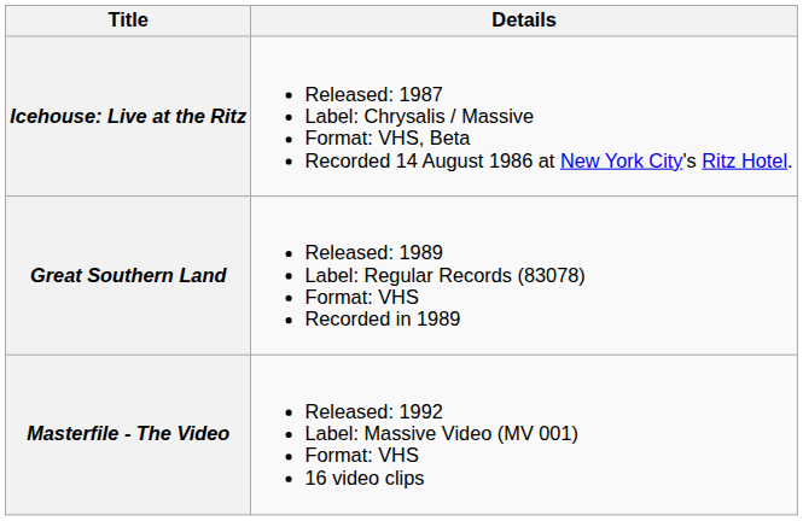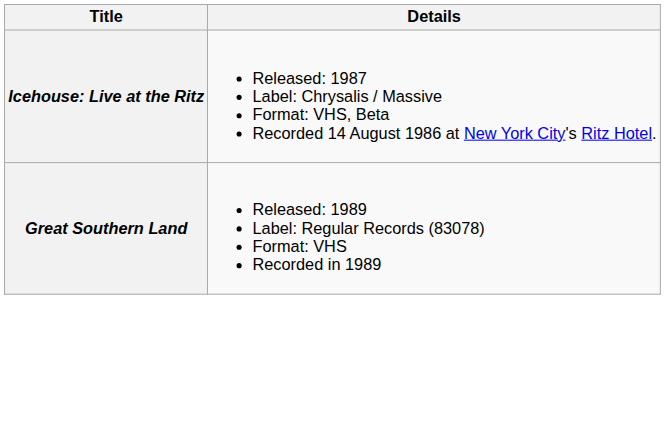- row: Masterfile - The Video | Released: 1992 Label: Massive Video (MV 001) Format: VHS 16 video clips
